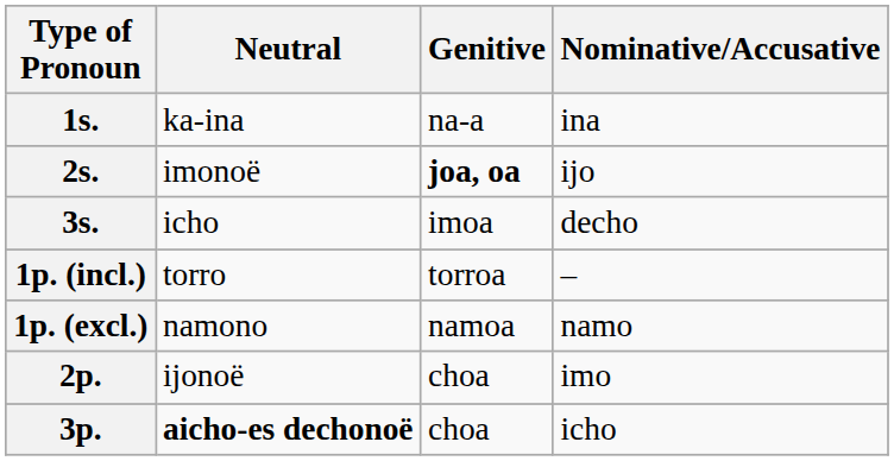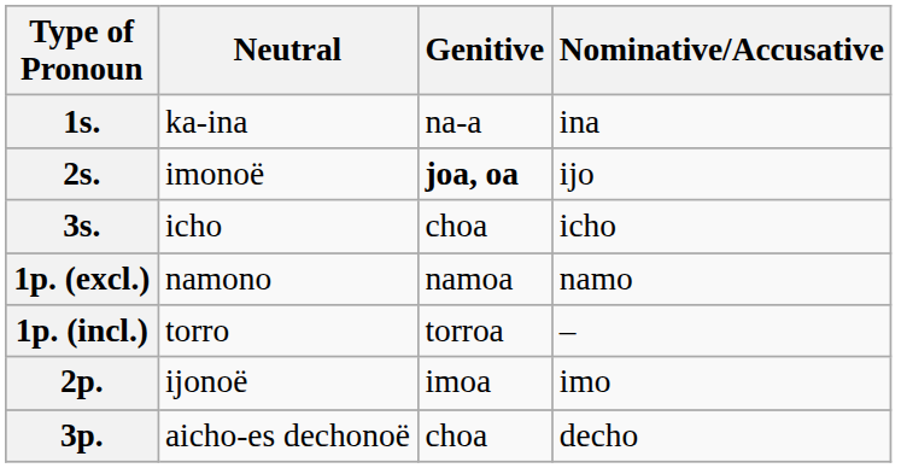3s. | Genitive: imoa -> choa
3s. | Nominative/Accusative: decho -> icho
rows swapped: 1p. (incl.) <-> 1p. (excl.)
2p. | Genitive: choa -> imoa
3p. | Neutral: bold -> normal
3p. | Nominative/Accusative: icho -> decho
